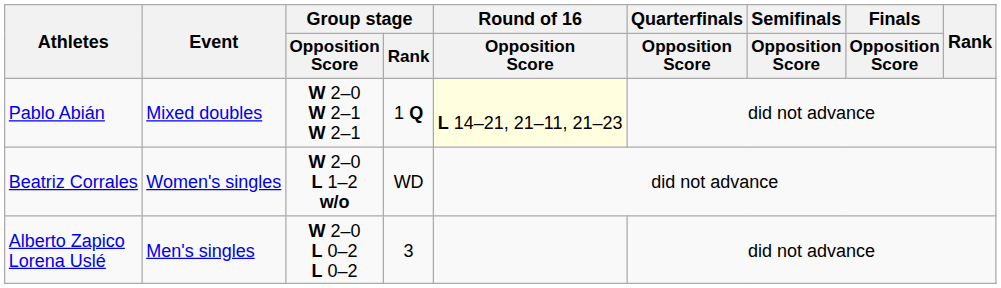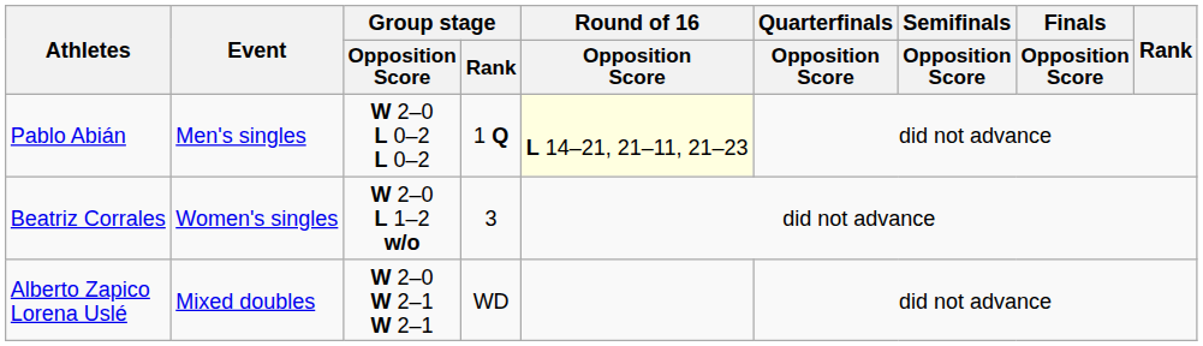Pablo Abián | Event: Mixed doubles -> Men's singles
Pablo Abián | Group stage / Opposition Score: W 2–0 W 2–1 W 2–1 -> W 2–0 L 0–2 L 0–2
Beatriz Corrales | Group stage / Rank: WD -> 3
Alberto Zapico Lorena Uslé | Event: Men's singles -> Mixed doubles
Alberto Zapico Lorena Uslé | Group stage / Opposition Score: W 2–0 L 0–2 L 0–2 -> W 2–0 W 2–1 W 2–1
Alberto Zapico Lorena Uslé | Group stage / Rank: 3 -> WD
